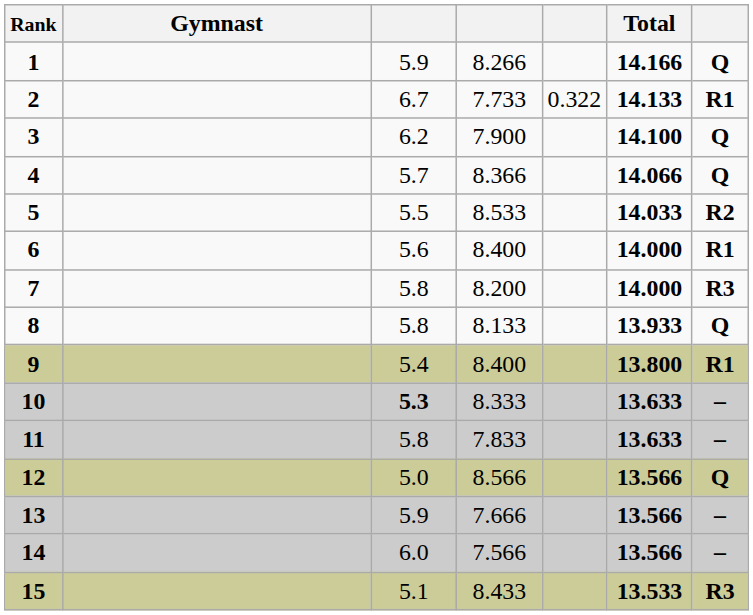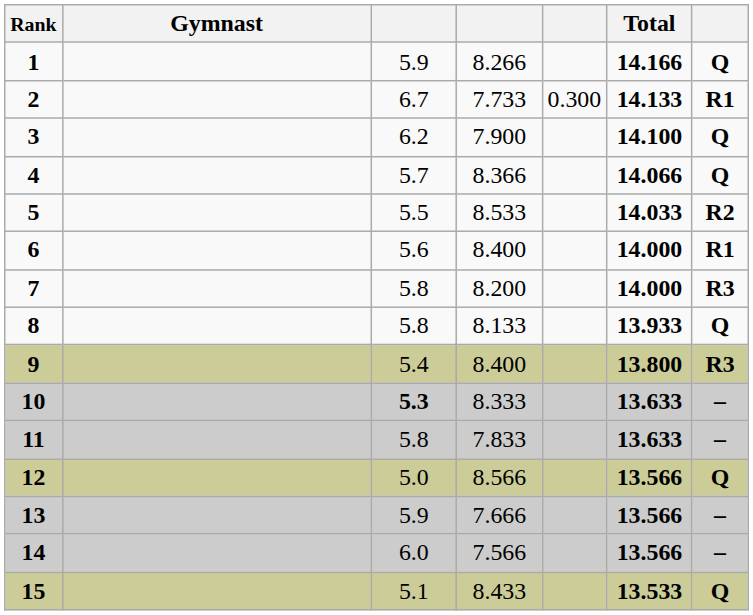2 | column 5: 0.322 -> 0.300
9 | column 7: R1 -> R3
15 | column 7: R3 -> Q
